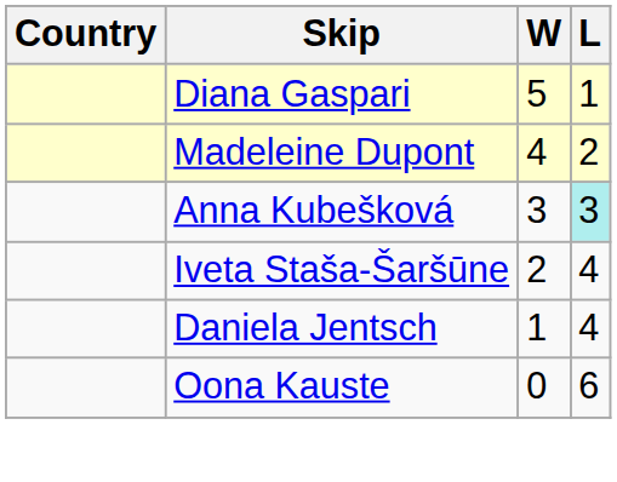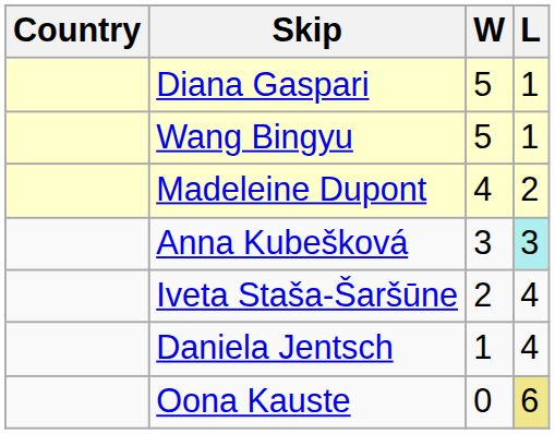+ row: Wang Bingyu | 5 | 1
Oona Kauste | L: no background -> khaki background
